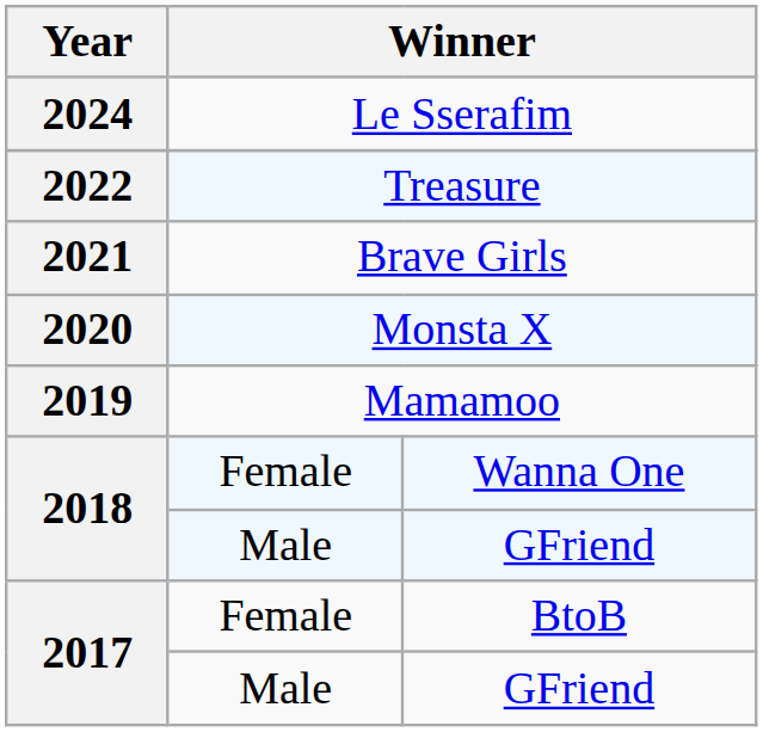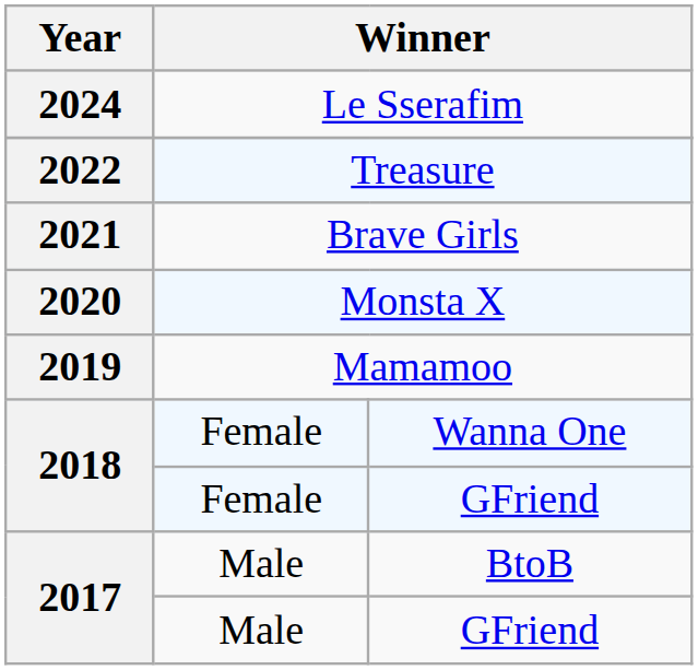2018 / GFriend | column 2: Male -> Female
BtoB | column 2: Female -> Male
